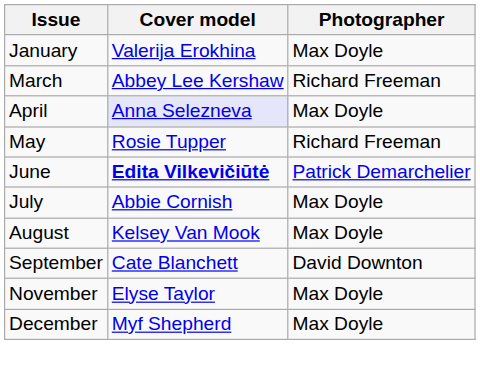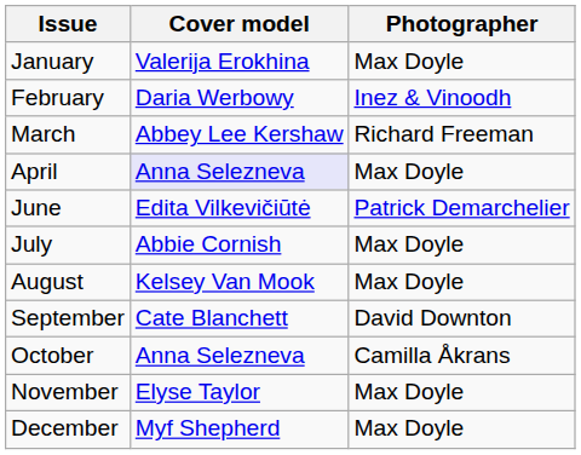+ row: February | Daria Werbowy | Inez & Vinoodh
- row: May | Rosie Tupper | Richard Freeman
June | Cover model: bold -> normal
+ row: October | Anna Selezneva | Camilla Åkrans
